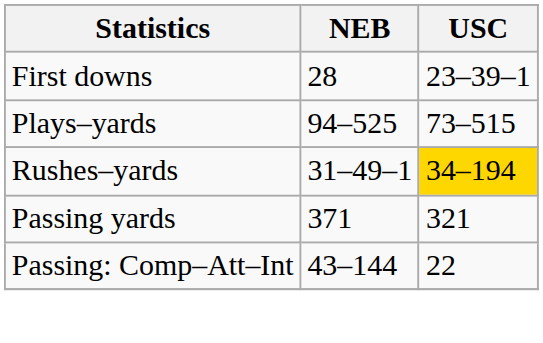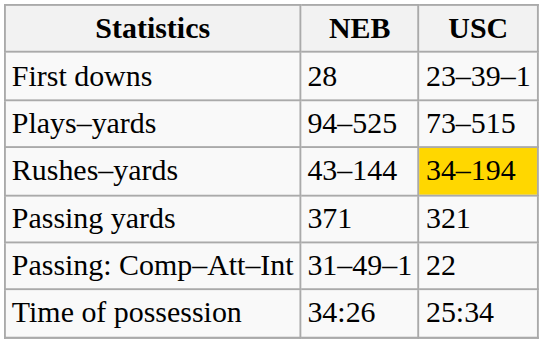Rushes–yards | NEB: 31–49–1 -> 43–144
Passing: Comp–Att–Int | NEB: 43–144 -> 31–49–1
+ row: Time of possession | 34:26 | 25:34
